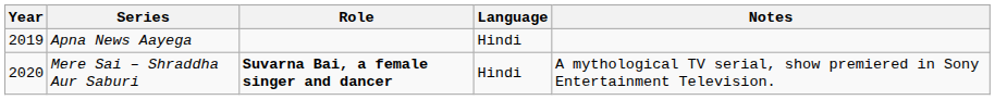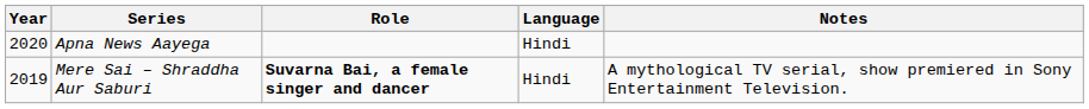Apna News Aayega | Year: 2019 -> 2020
Mere Sai – Shraddha Aur Saburi | Year: 2020 -> 2019
